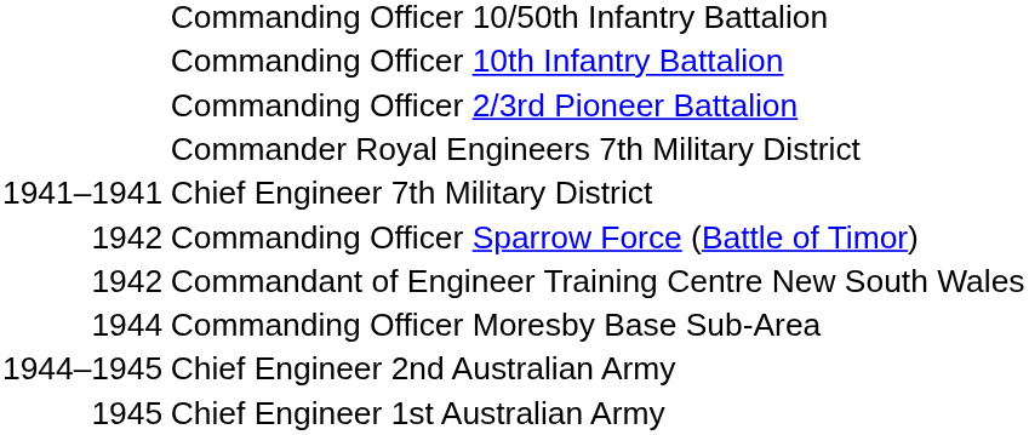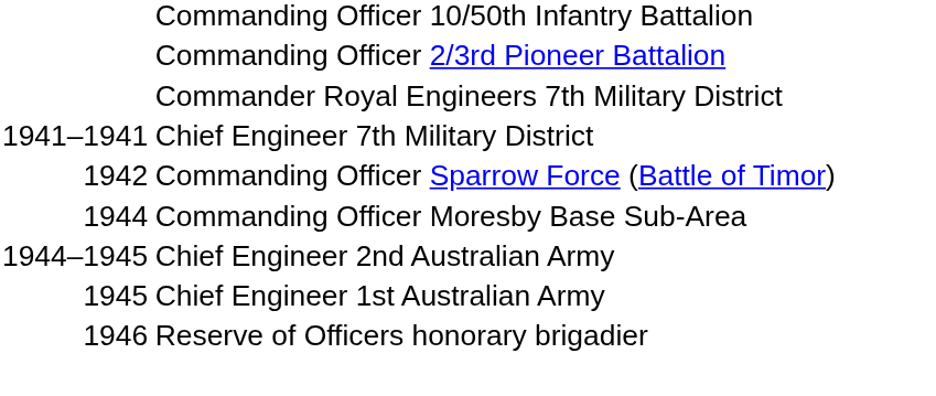- row: Commanding Officer 10th Infantry Battalion
- row: 1942 | Commandant of Engineer Training Centre New South Wales
+ row: 1946 | Reserve of Officers honorary brigadier
